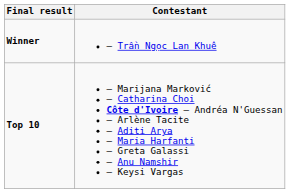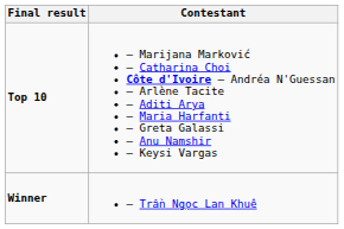rows swapped: Winner <-> Top 10
